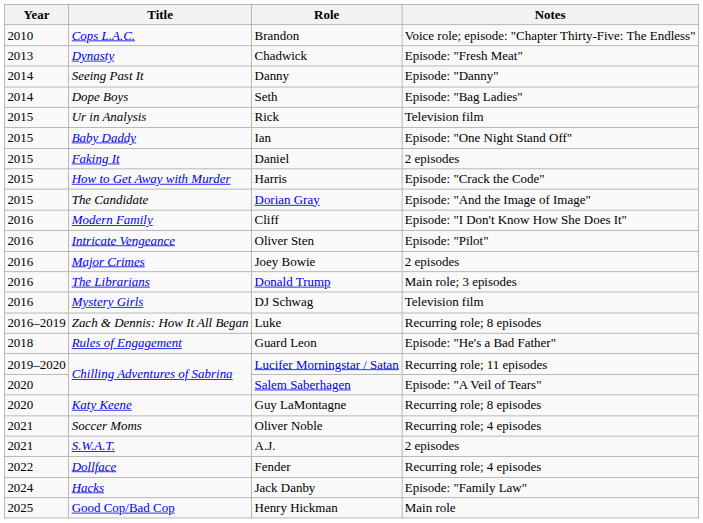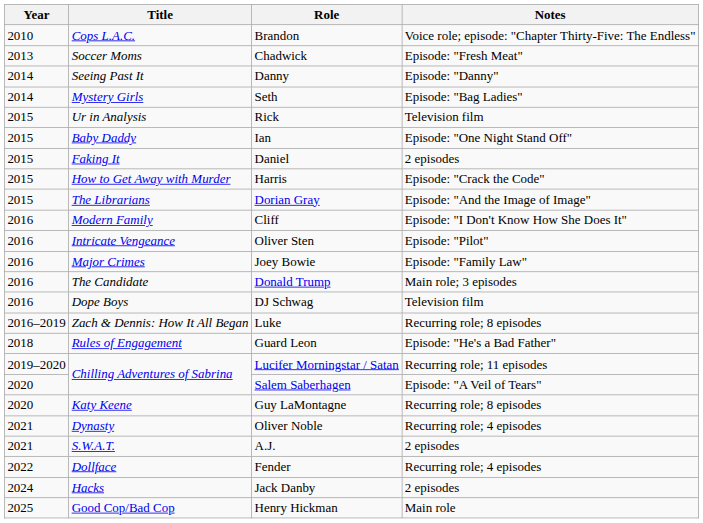Chadwick | Title: Dynasty -> Soccer Moms
Seth | Title: Dope Boys -> Mystery Girls
Dorian Gray | Title: The Candidate -> The Librarians
Joey Bowie | Notes: 2 episodes -> Episode: "Family Law"
Donald Trump | Title: The Librarians -> The Candidate
DJ Schwag | Title: Mystery Girls -> Dope Boys
Oliver Noble | Title: Soccer Moms -> Dynasty
Jack Danby | Notes: Episode: "Family Law" -> 2 episodes
